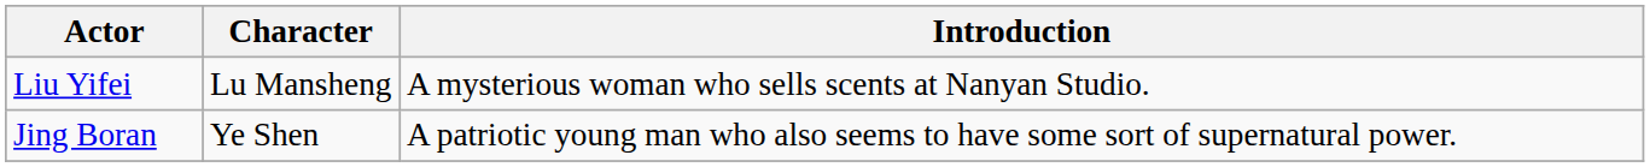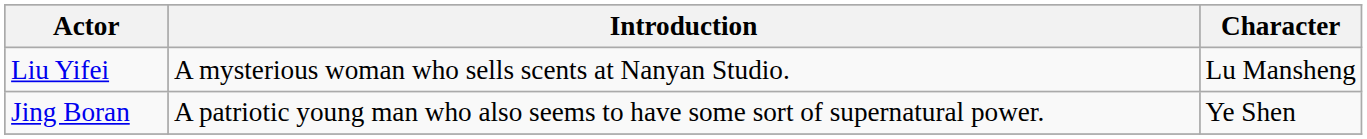columns swapped: Character <-> Introduction
